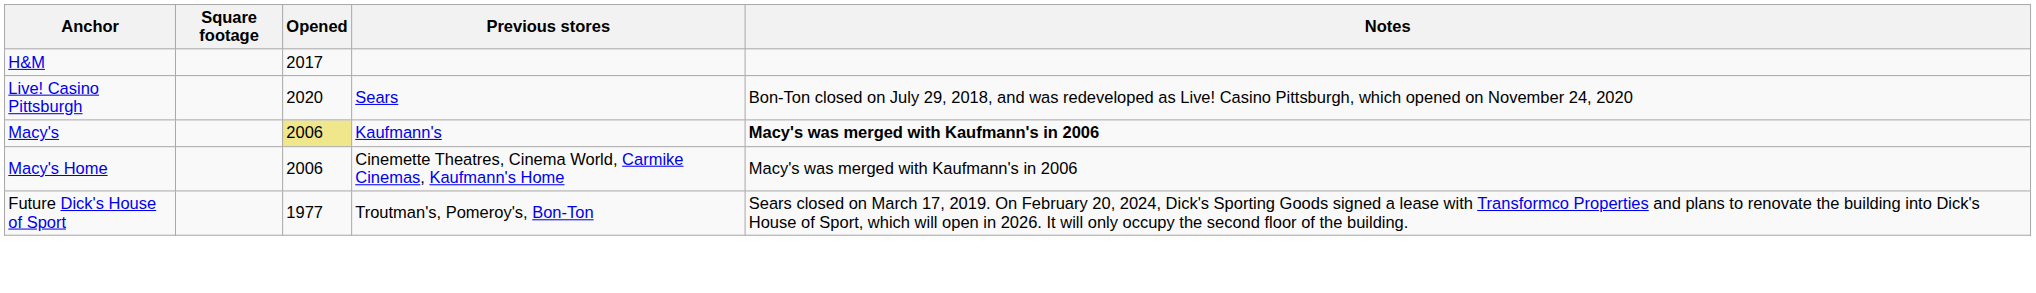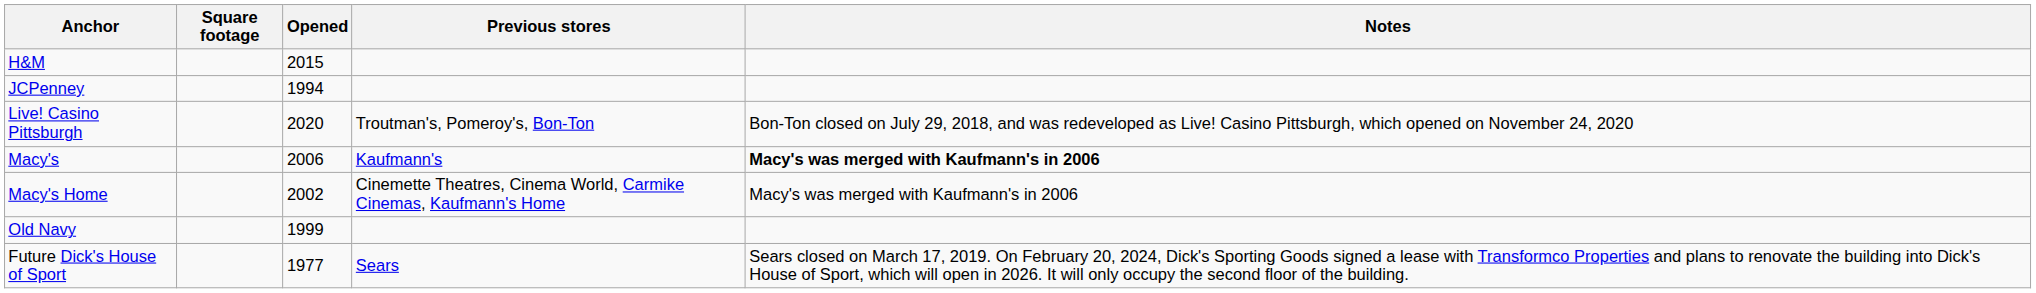H&M | Opened: 2017 -> 2015
+ row: JCPenney | 1994
Live! Casino Pittsburgh | Previous stores: Sears -> Troutman's, Pomeroy's, Bon-Ton
Macy's | Opened: khaki background -> no background
Macy's Home | Opened: 2006 -> 2002
+ row: Old Navy | 1999
Future Dick's House of Sport | Previous stores: Troutman's, Pomeroy's, Bon-Ton -> Sears
